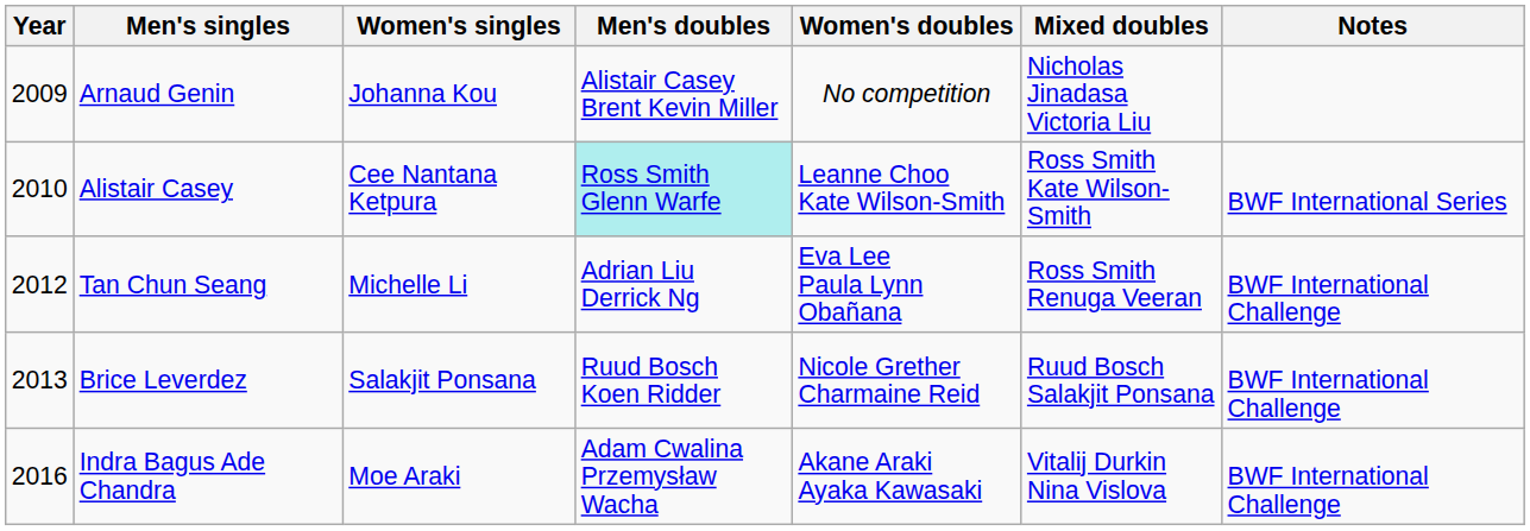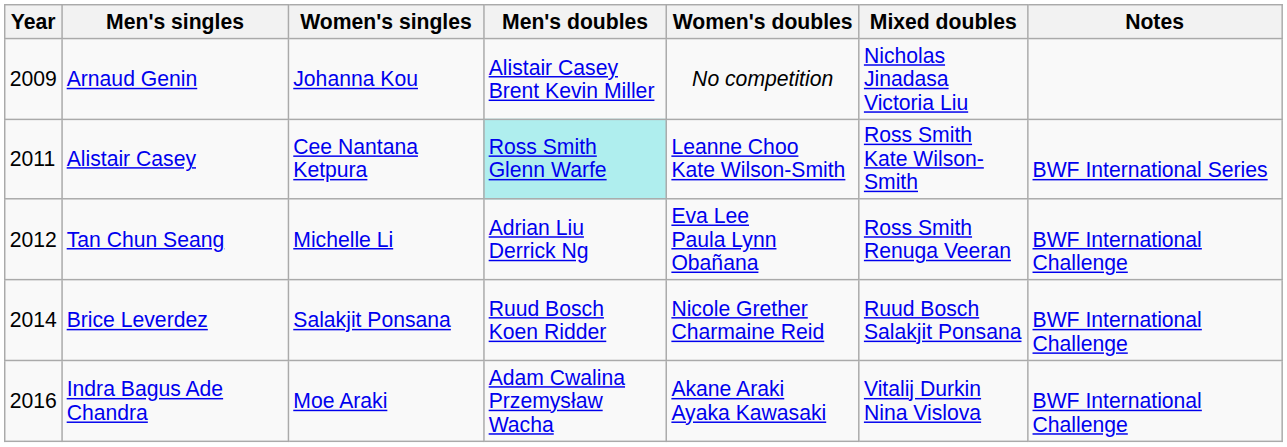Alistair Casey | Year: 2010 -> 2011
Brice Leverdez | Year: 2013 -> 2014
